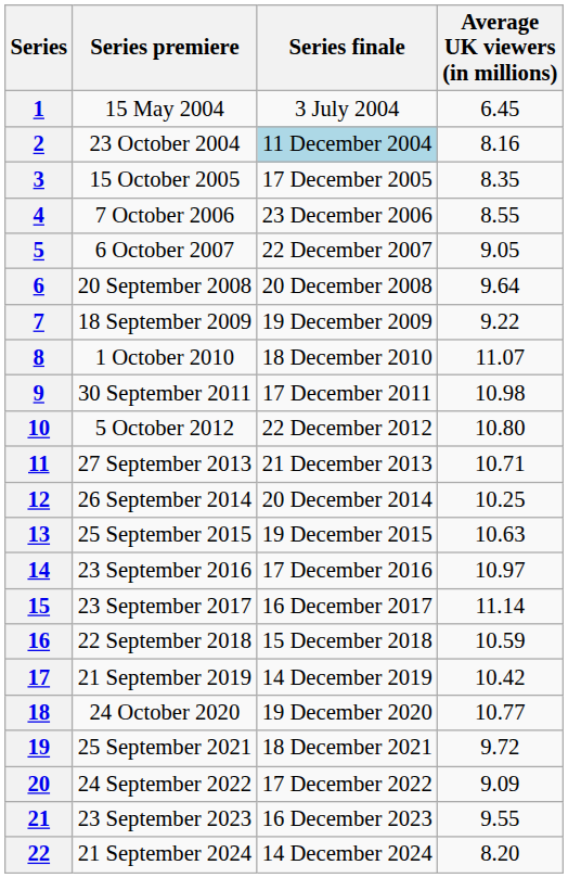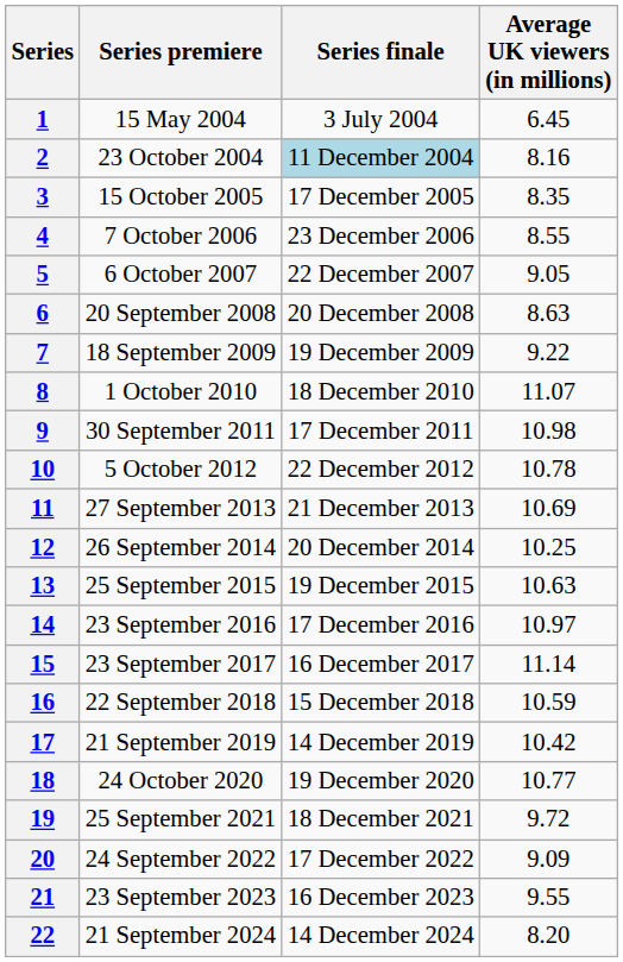6 | Average UK viewers (in millions): 9.64 -> 8.63
10 | Average UK viewers (in millions): 10.80 -> 10.78
11 | Average UK viewers (in millions): 10.71 -> 10.69
